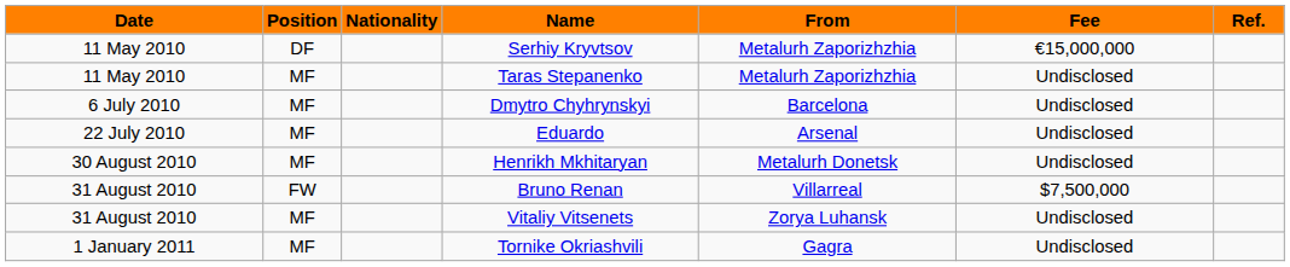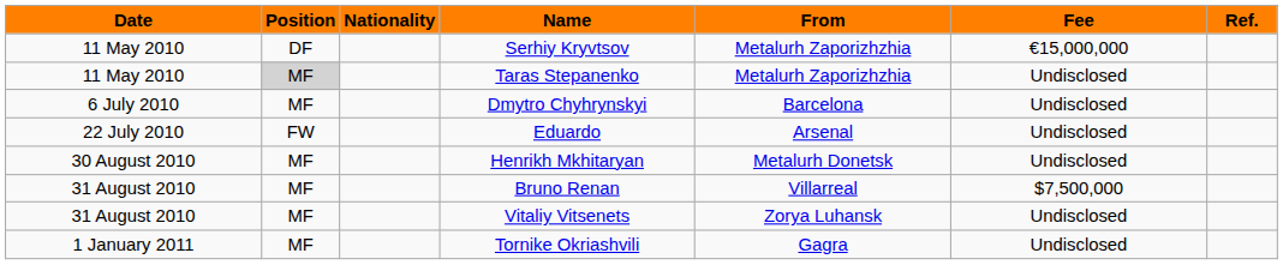Taras Stepanenko | Position: no background -> lightgrey background
Eduardo | Position: MF -> FW
Bruno Renan | Position: FW -> MF
